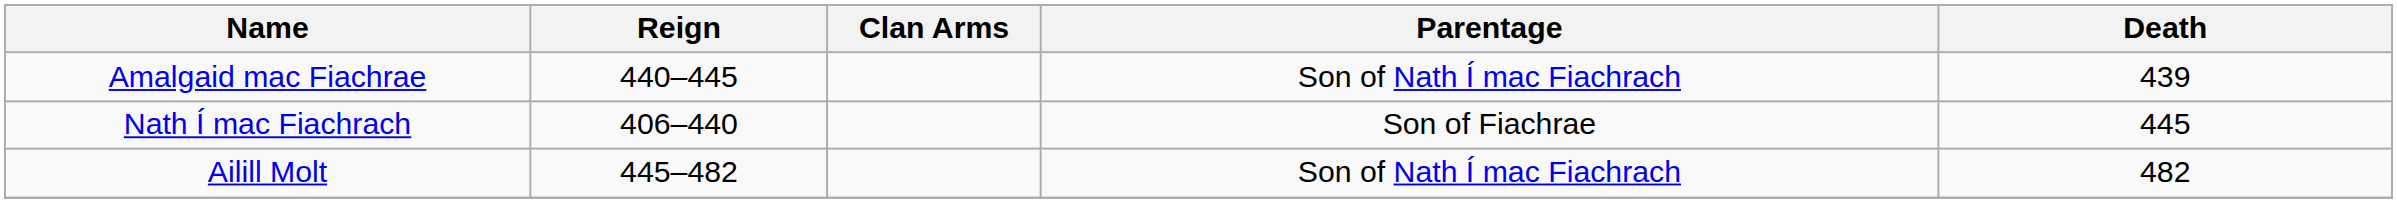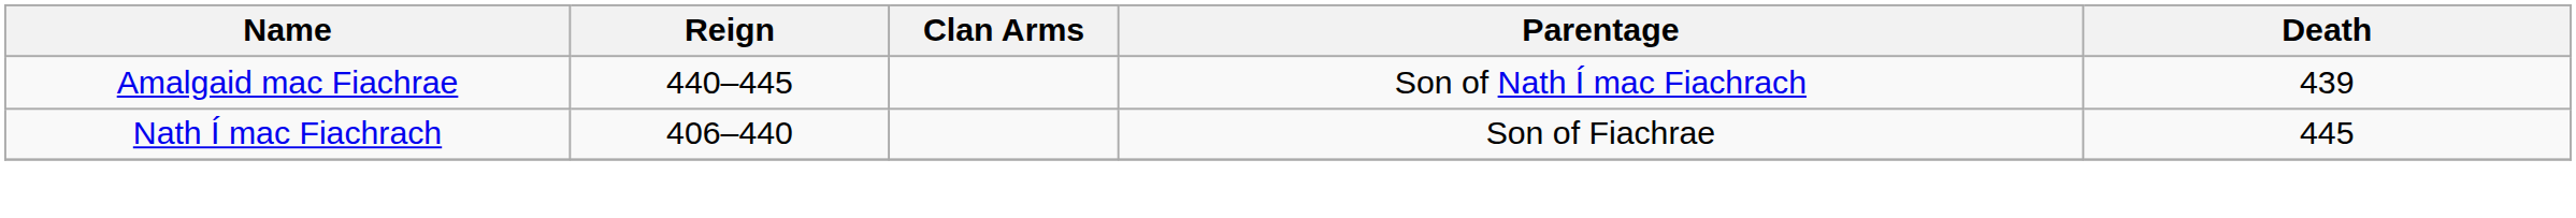- row: Ailill Molt | 445–482 | Son of Nath Í mac Fiachrach | 482
